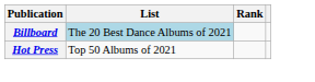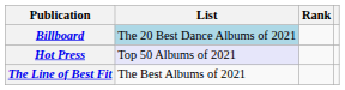Hot Press | List: no background -> lavender background
+ row: The Line of Best Fit | The Best Albums of 2021
